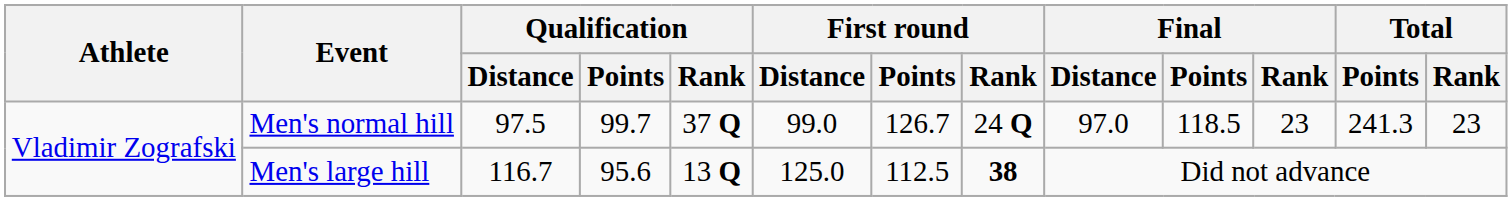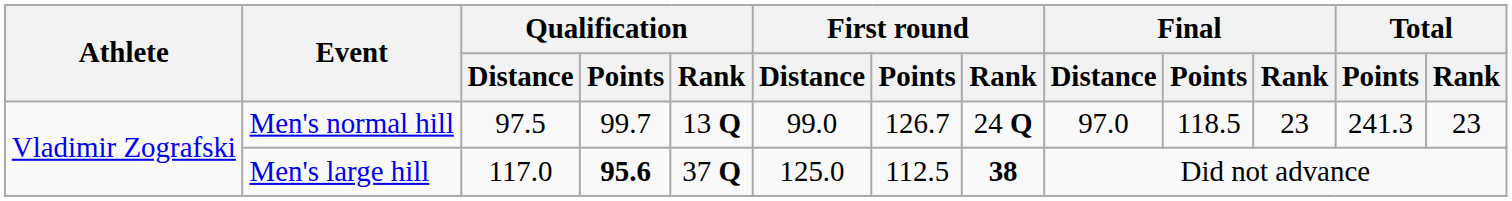Men's normal hill | Qualification / Rank: 37 Q -> 13 Q
Men's large hill | Qualification / Distance: 116.7 -> 117.0
Men's large hill | Qualification / Points: normal -> bold
Men's large hill | Qualification / Rank: 13 Q -> 37 Q
